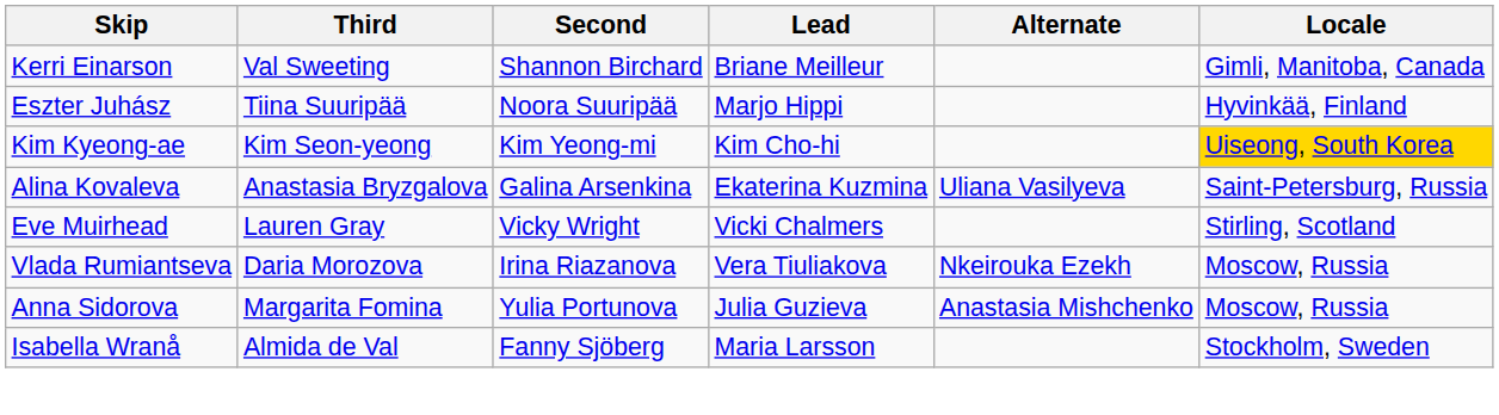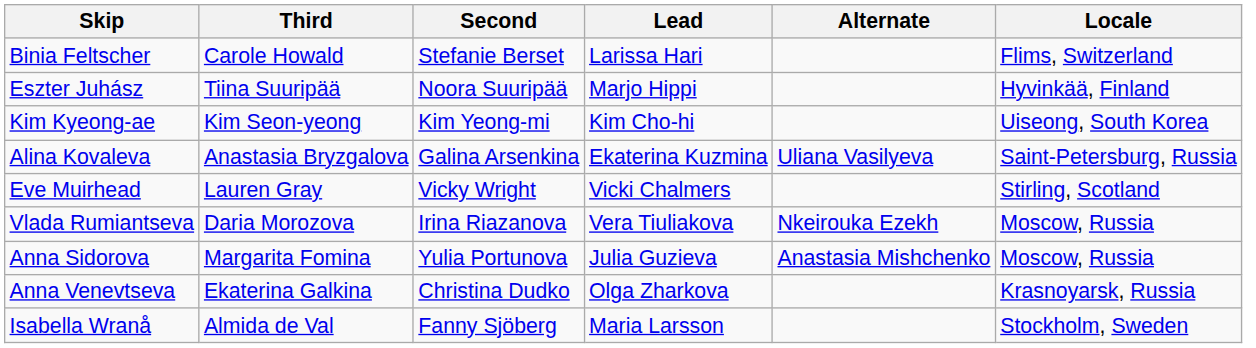- row: Kerri Einarson | Val Sweeting | Shannon Birchard | Briane Meilleur | Gimli, Manitoba, Canada
+ row: Binia Feltscher | Carole Howald | Stefanie Berset | Larissa Hari | Flims, Switzerland
Kim Kyeong-ae | Locale: gold background -> no background
+ row: Anna Venevtseva | Ekaterina Galkina | Christina Dudko | Olga Zharkova | Krasnoyarsk, Russia
